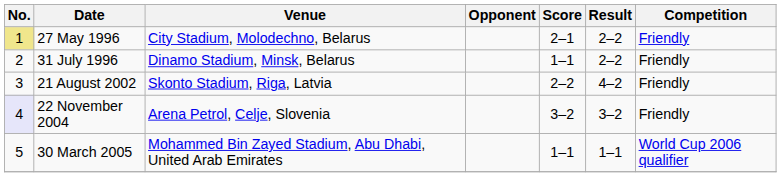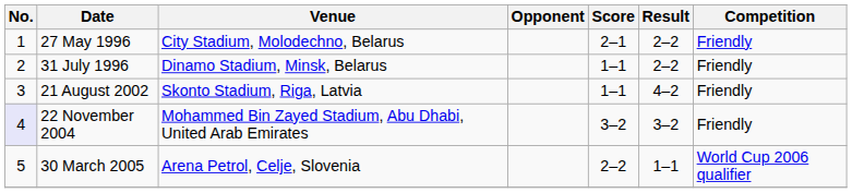27 May 1996 | No.: khaki background -> no background
21 August 2002 | Score: 2–2 -> 1–1
22 November 2004 | Venue: Arena Petrol, Celje, Slovenia -> Mohammed Bin Zayed Stadium, Abu Dhabi, United Arab Emirates
30 March 2005 | Venue: Mohammed Bin Zayed Stadium, Abu Dhabi, United Arab Emirates -> Arena Petrol, Celje, Slovenia
30 March 2005 | Score: 1–1 -> 2–2
